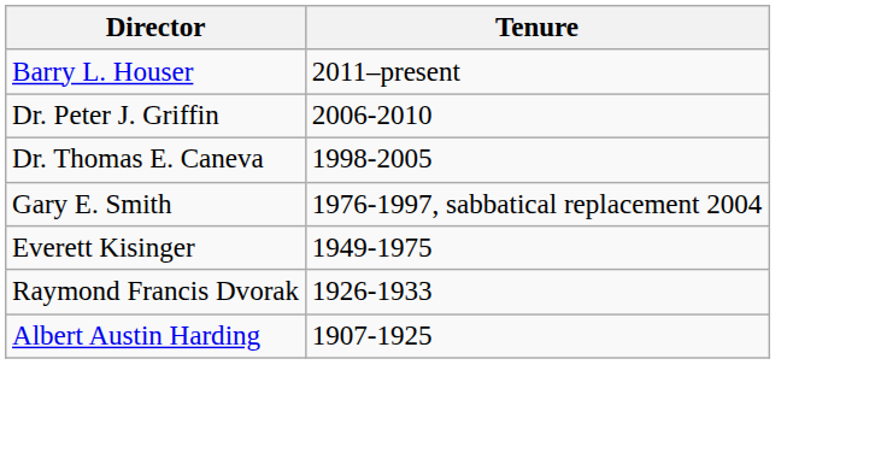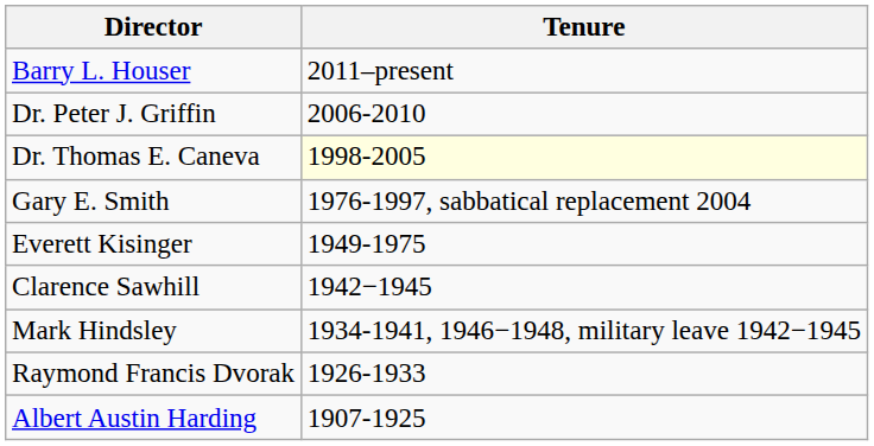Dr. Thomas E. Caneva | Tenure: no background -> lightyellow background
+ row: Clarence Sawhill | 1942−1945
+ row: Mark Hindsley | 1934-1941, 1946−1948, military leave 1942−1945
